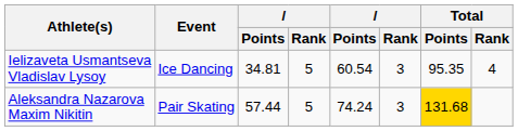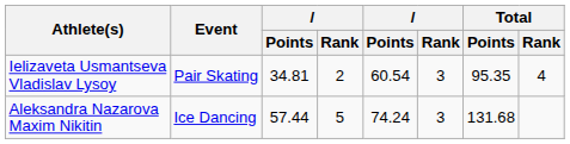Ielizaveta Usmantseva Vladislav Lysoy | Event: Ice Dancing -> Pair Skating
Ielizaveta Usmantseva Vladislav Lysoy | column 4: 5 -> 2
Aleksandra Nazarova Maxim Nikitin | Event: Pair Skating -> Ice Dancing
Aleksandra Nazarova Maxim Nikitin | Total / Points: gold background -> no background
